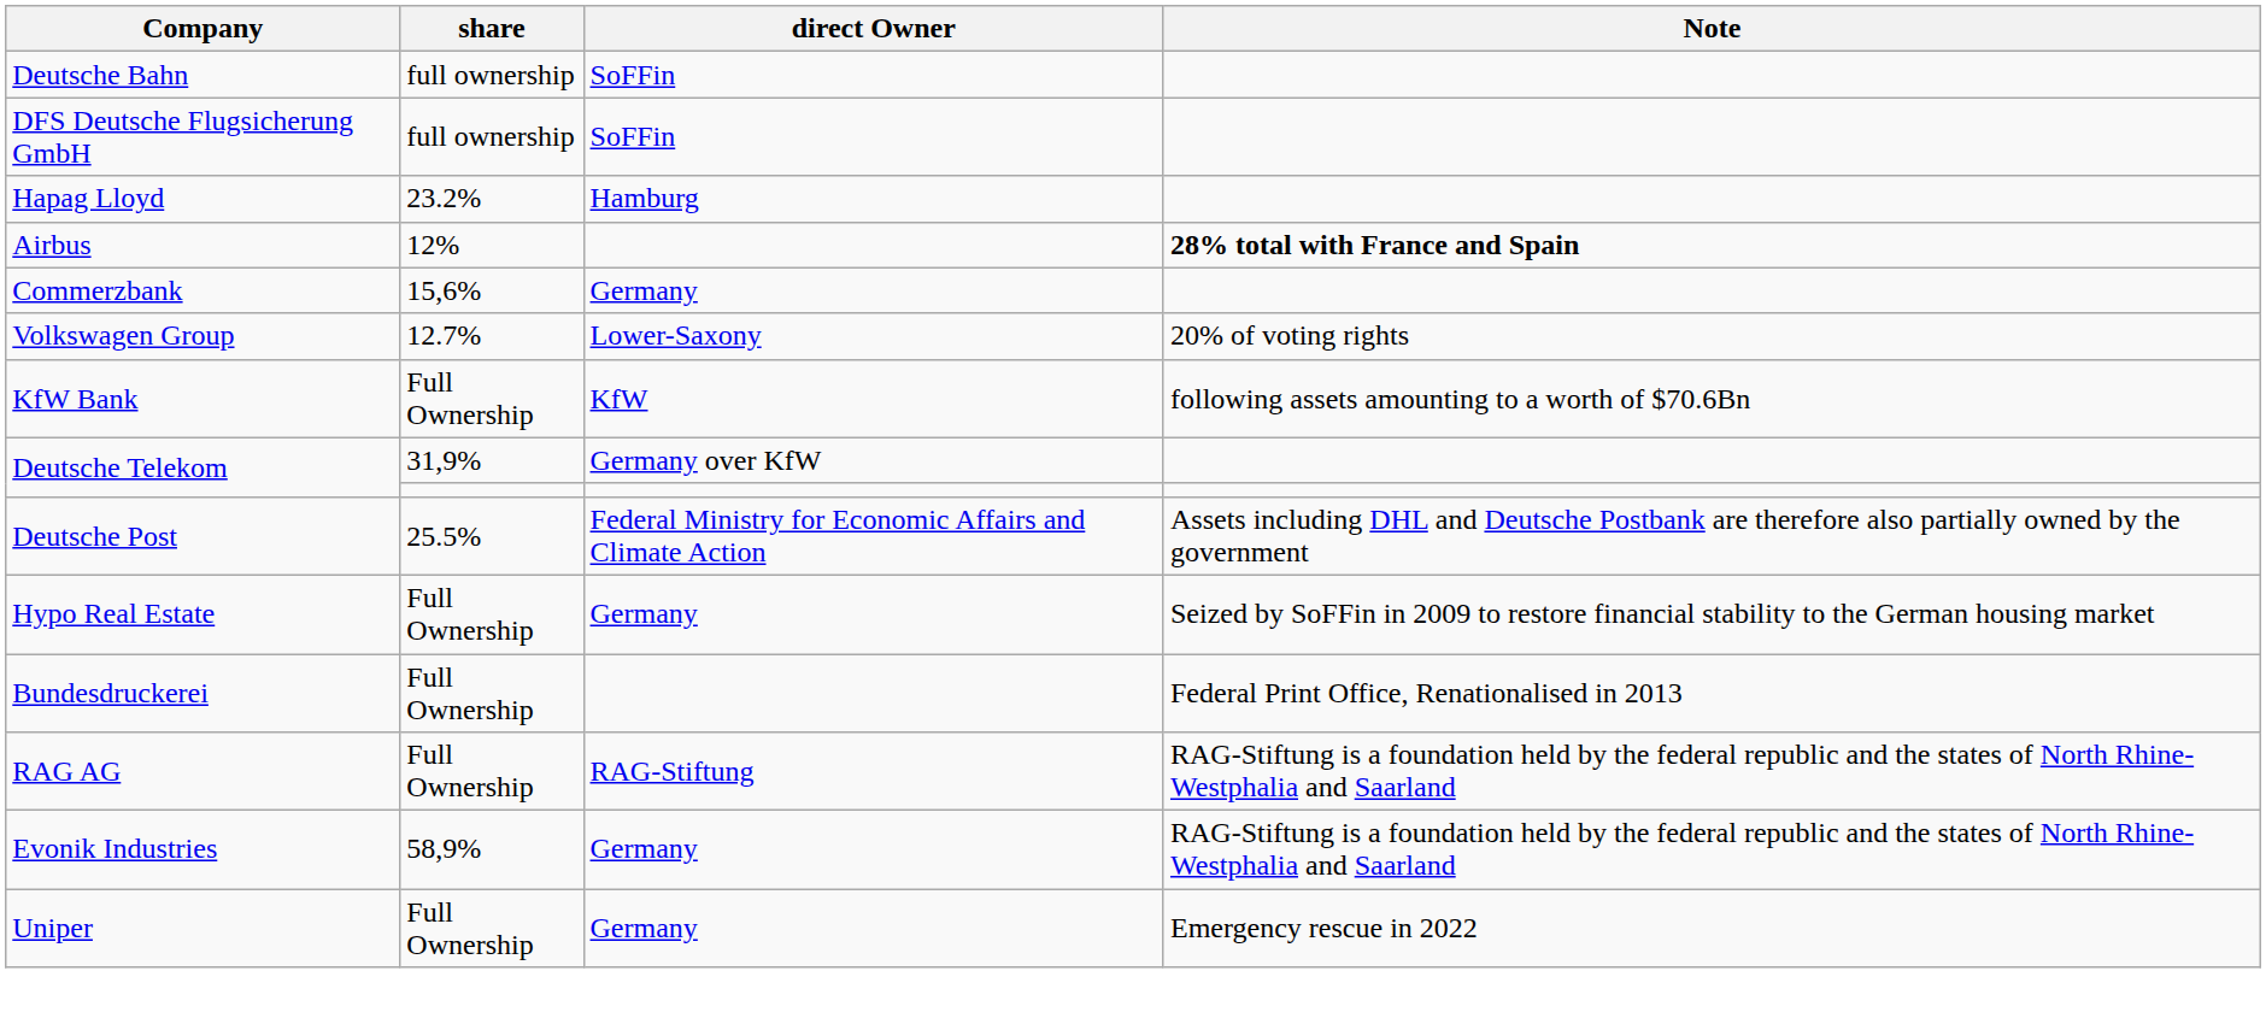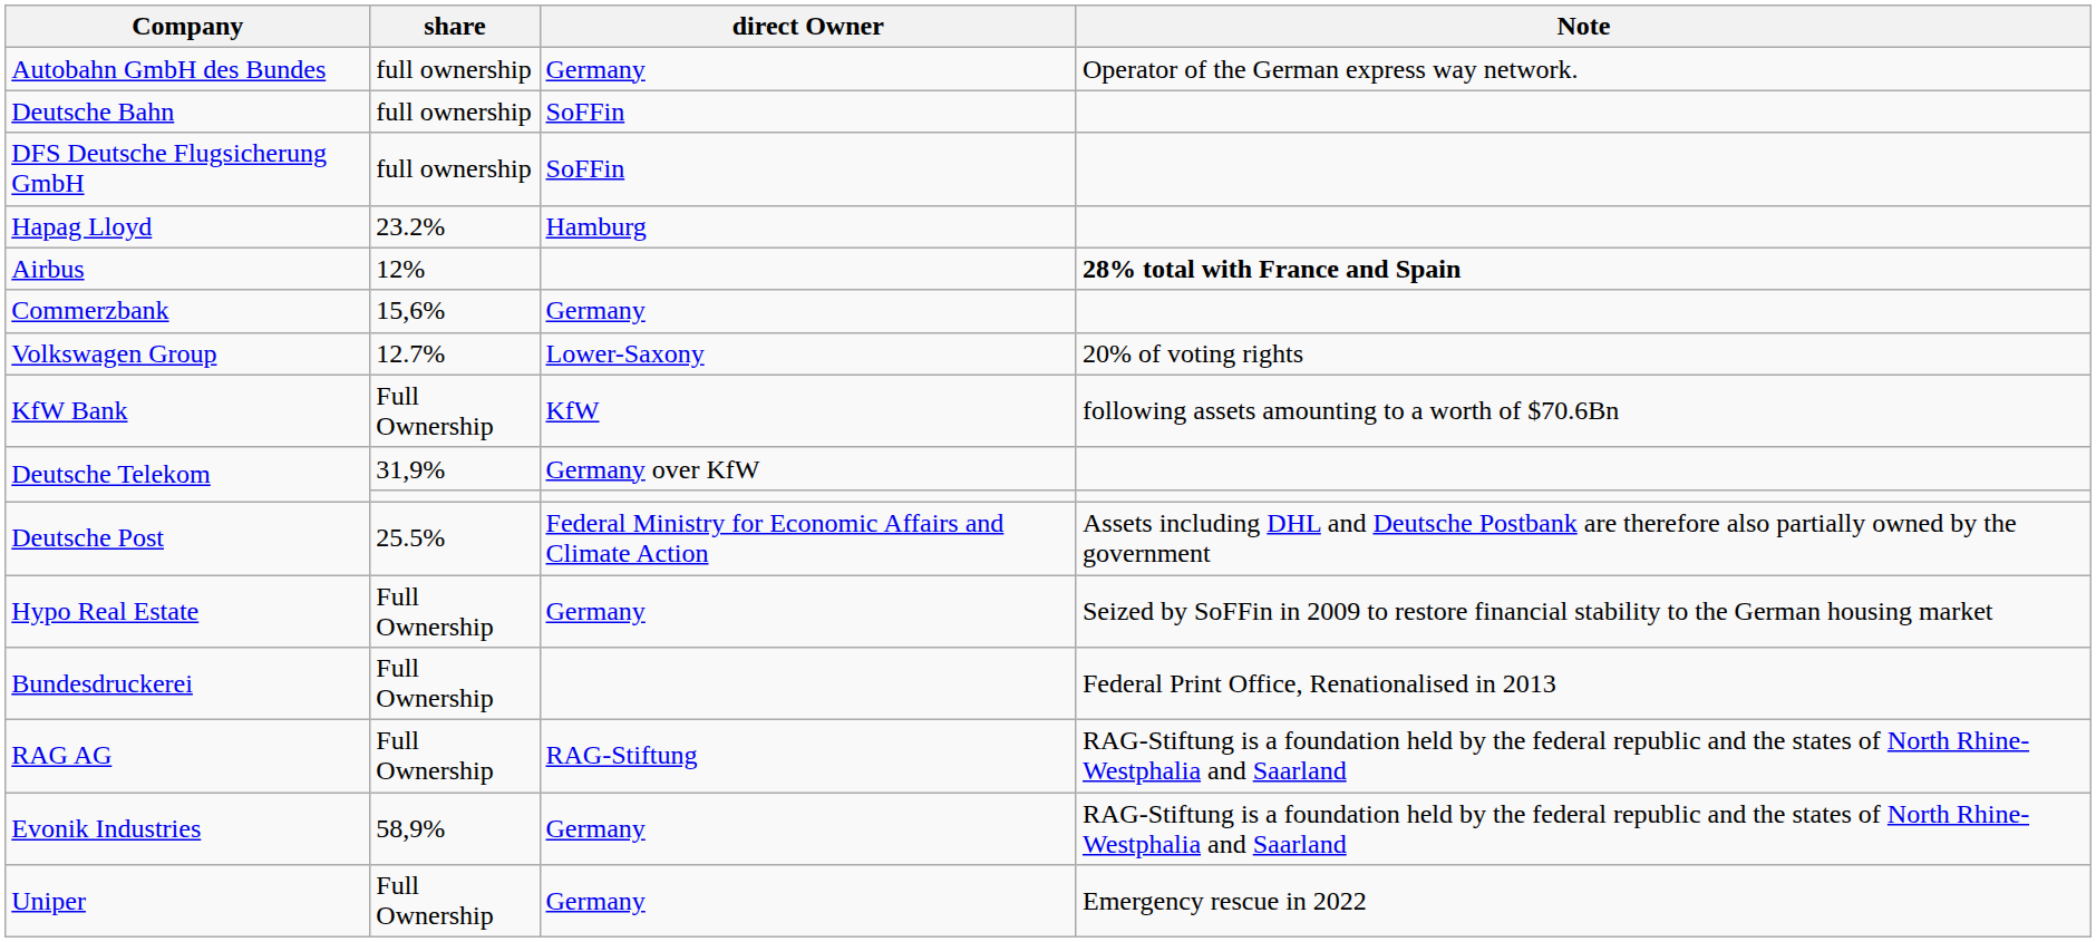+ row: Autobahn GmbH des Bundes | full ownership | Germany | Operator of the German express way network.
